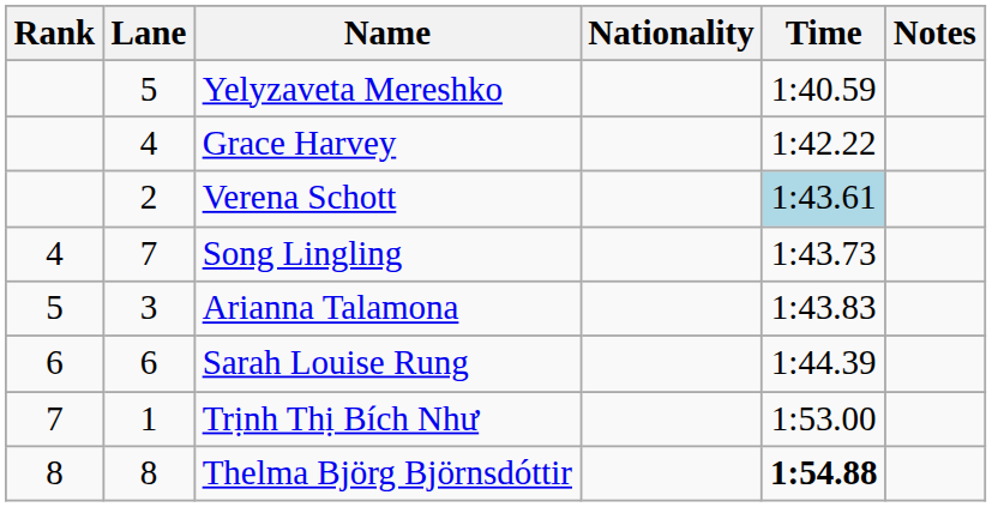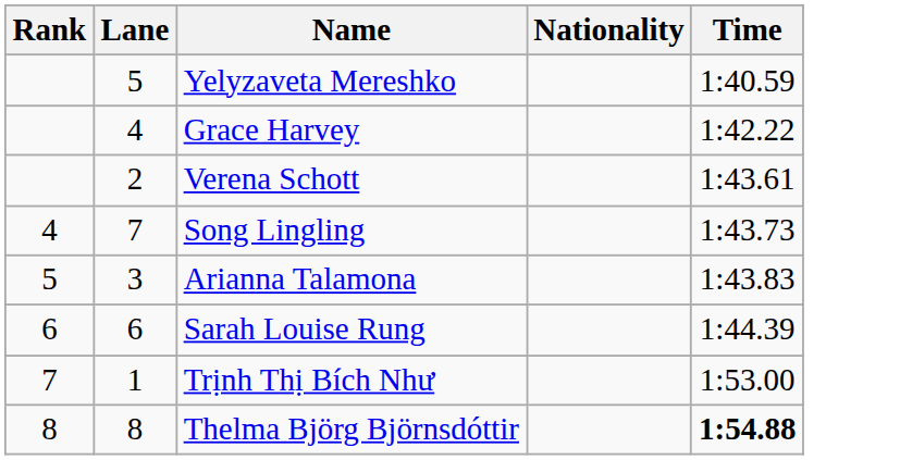- column: Notes
Verena Schott | Time: lightblue background -> no background
